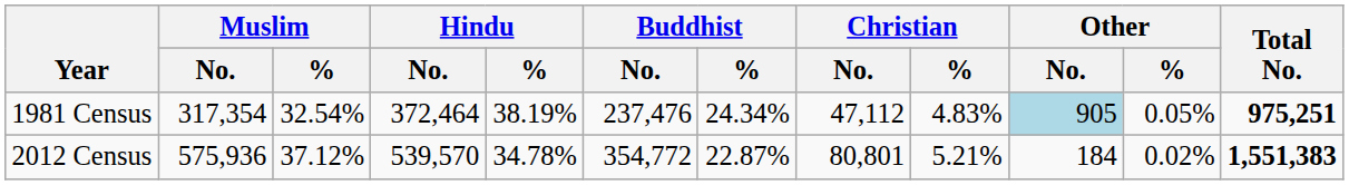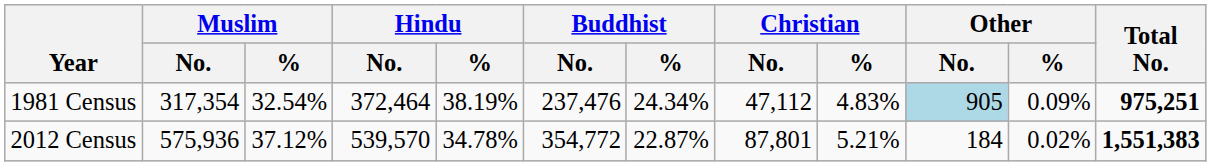1981 Census | Other / %: 0.05% -> 0.09%
2012 Census | Christian / No.: 80,801 -> 87,801
